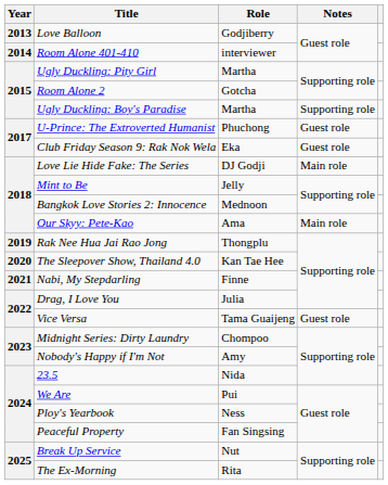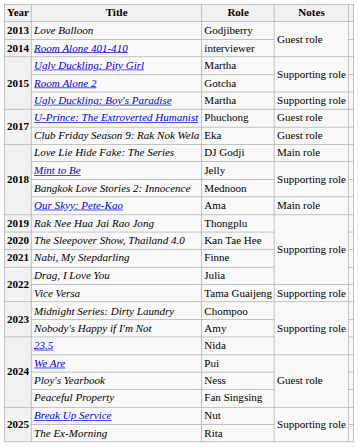Vice Versa | Notes: Guest role -> Supporting role
